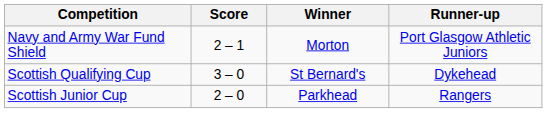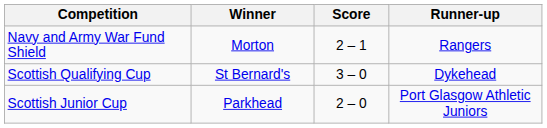columns swapped: Winner <-> Score
Navy and Army War Fund Shield | Runner-up: Port Glasgow Athletic Juniors -> Rangers
Scottish Junior Cup | Runner-up: Rangers -> Port Glasgow Athletic Juniors
